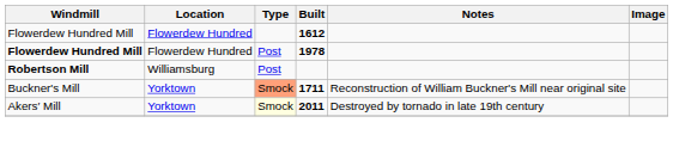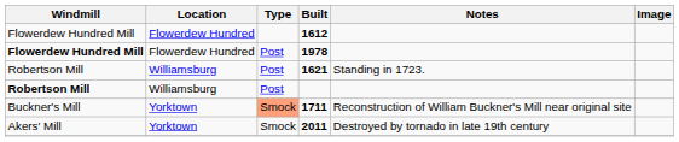+ row: Robertson Mill | Williamsburg | Post | 1621 | Standing in 1723.
2011 | Type: lightyellow background -> no background
